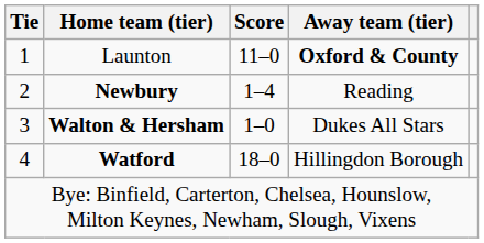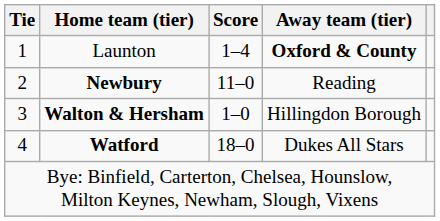Launton | Score: 11–0 -> 1–4
Newbury | Score: 1–4 -> 11–0
Walton & Hersham | Away team (tier): Dukes All Stars -> Hillingdon Borough
Watford | Away team (tier): Hillingdon Borough -> Dukes All Stars
